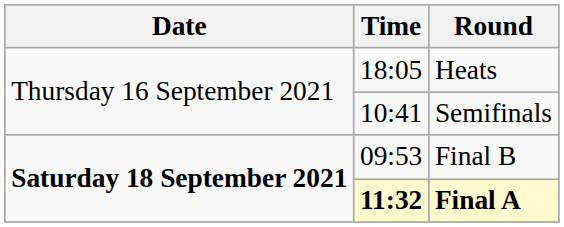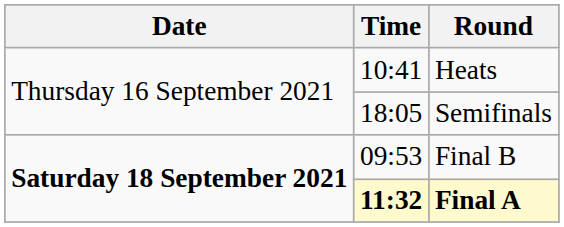Heats | Time: 18:05 -> 10:41
Semifinals | Time: 10:41 -> 18:05
